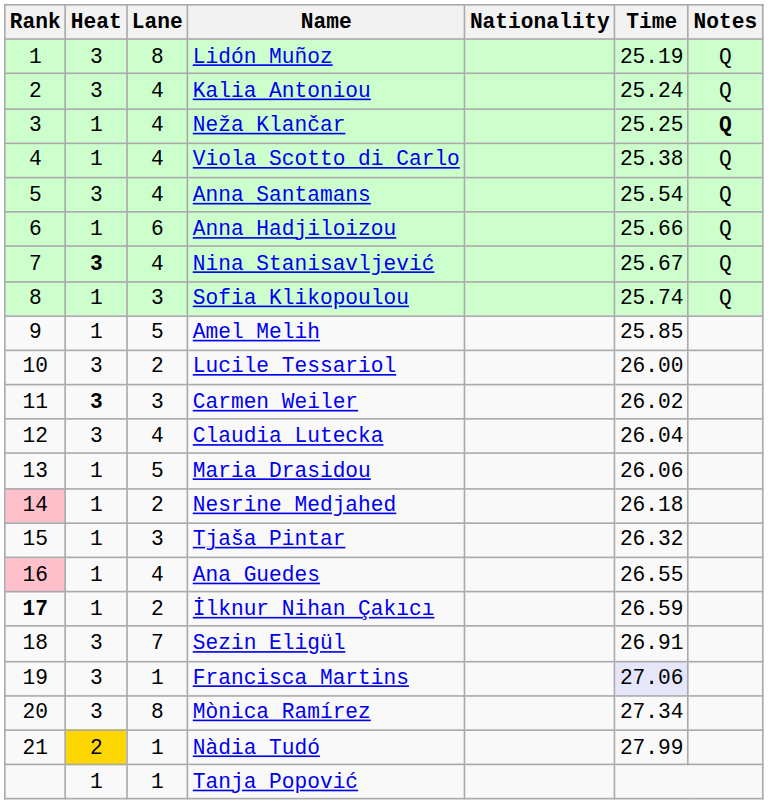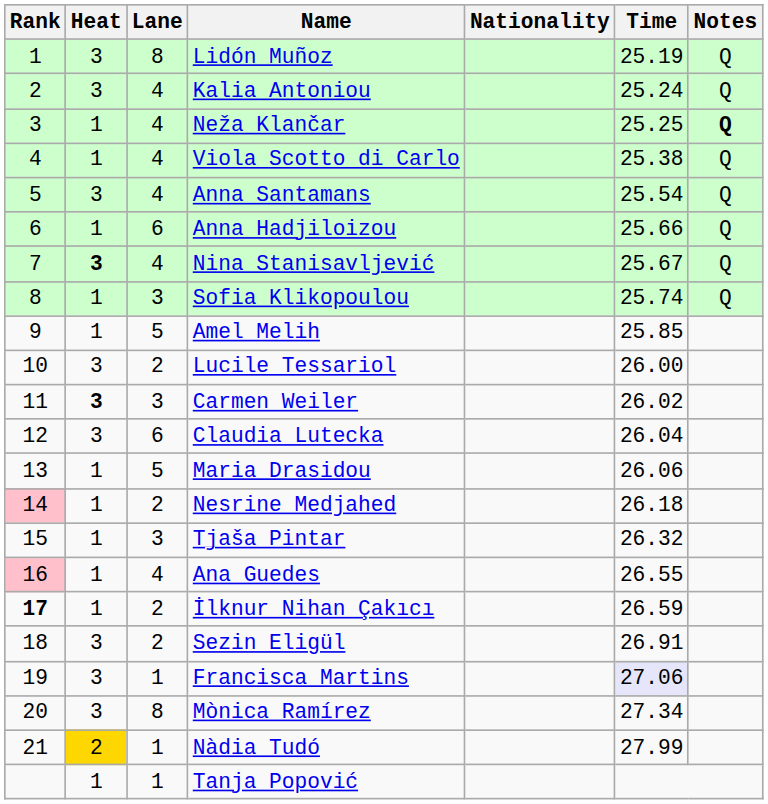Claudia Lutecka | Lane: 4 -> 6
Sezin Eligül | Lane: 7 -> 2
